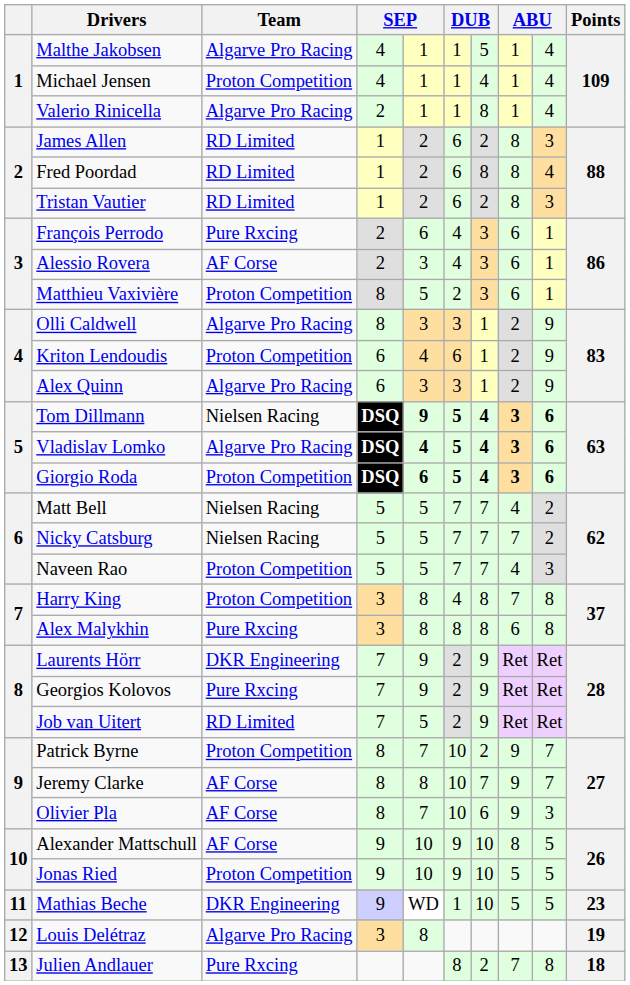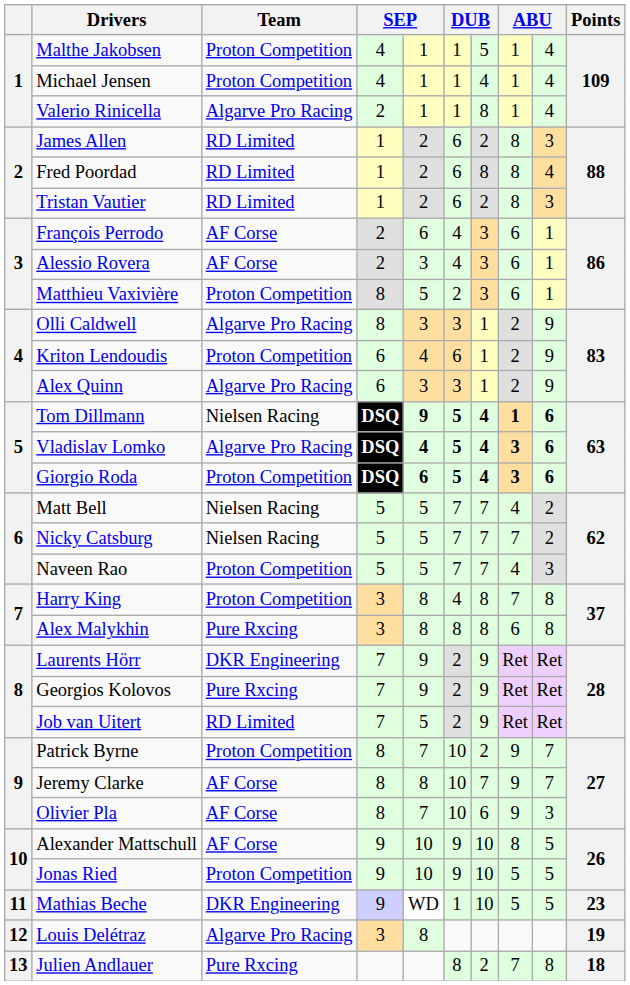Malthe Jakobsen | Team: Algarve Pro Racing -> Proton Competition
François Perrodo | Team: Pure Rxcing -> AF Corse
Tom Dillmann | column 8: 3 -> 1
